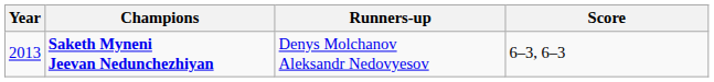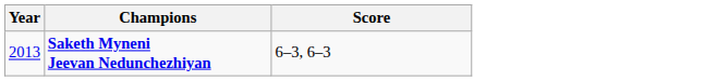- column: Runners-up | Denys Molchanov Aleksandr Nedovyesov
